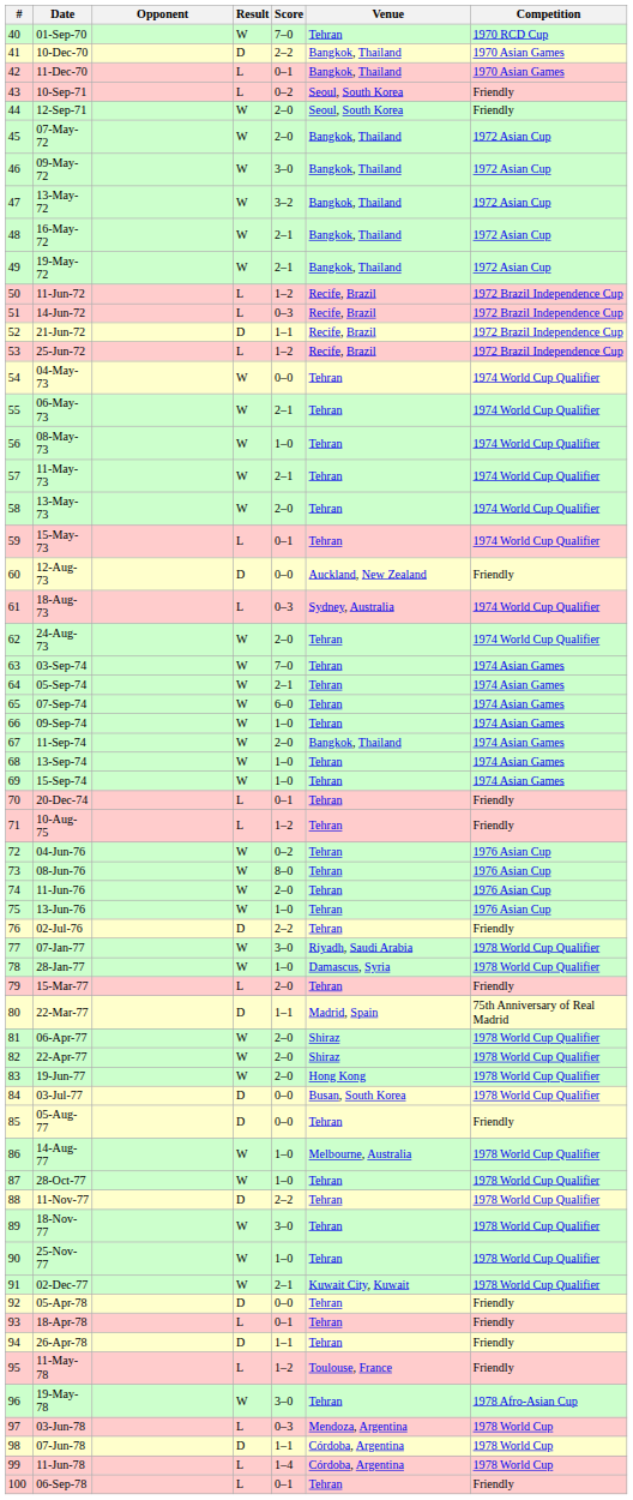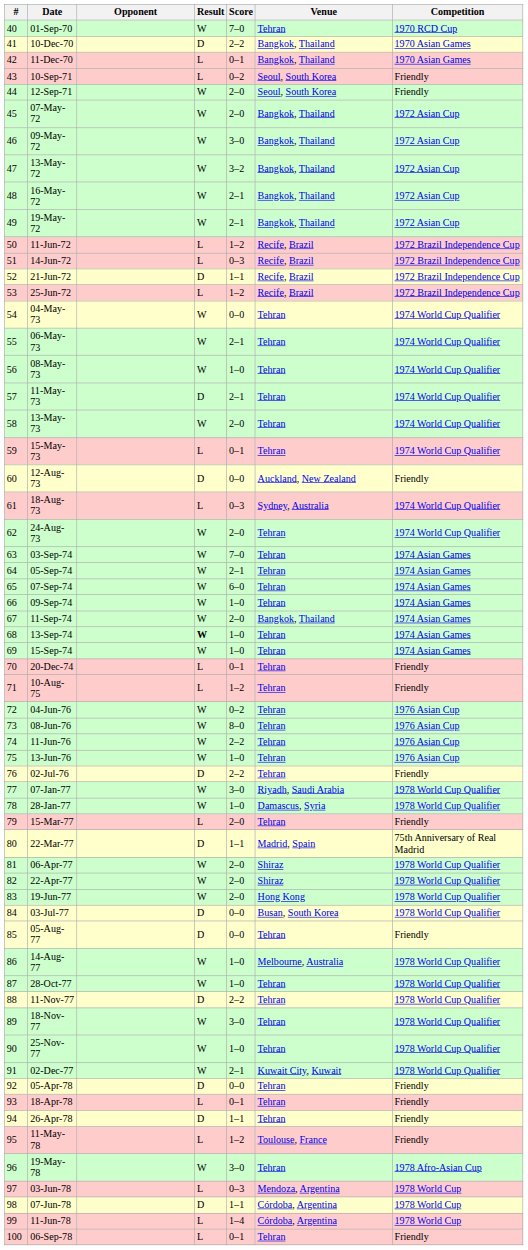11-May-73 | Result: W -> D
13-Sep-74 | Result: normal -> bold
11-Jun-76 | Score: 2–0 -> 2–2
